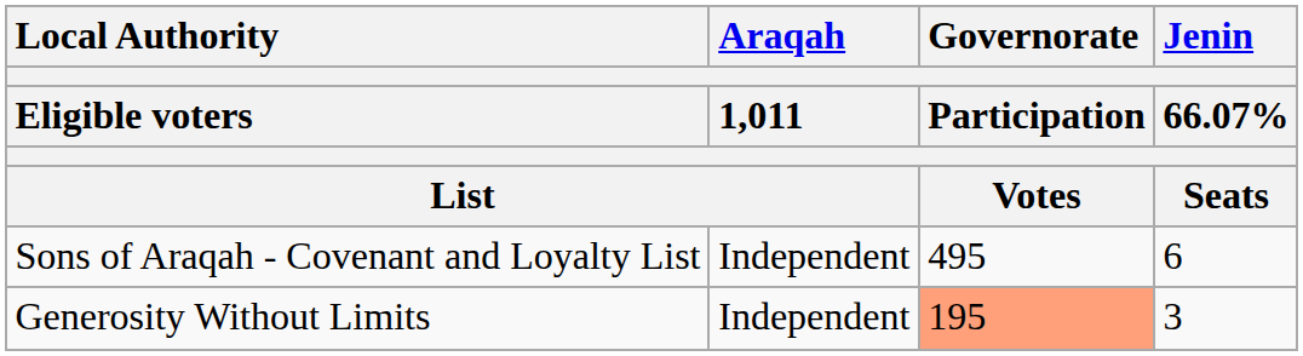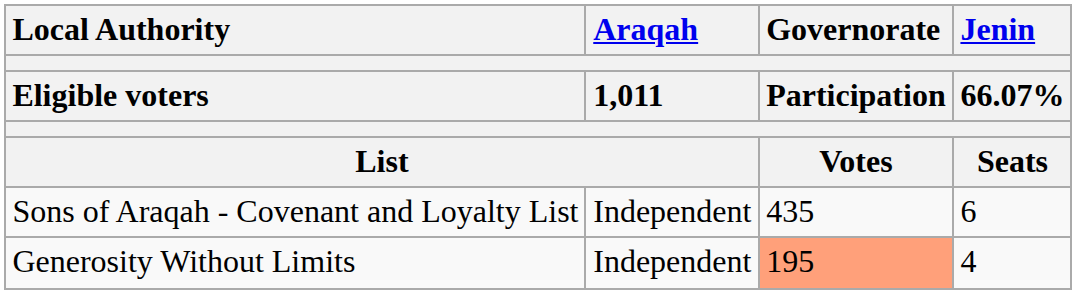Sons of Araqah - Covenant and Loyalty List | Governorate / Participation / Votes: 495 -> 435
Generosity Without Limits | Jenin / 66.07% / Seats: 3 -> 4
